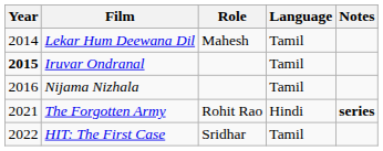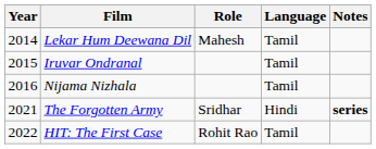Iruvar Ondranal | Year: bold -> normal
The Forgotten Army | Role: Rohit Rao -> Sridhar
HIT: The First Case | Role: Sridhar -> Rohit Rao
